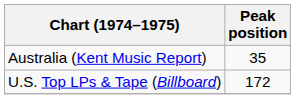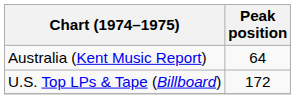Australia (Kent Music Report) | Peak position: 35 -> 64
